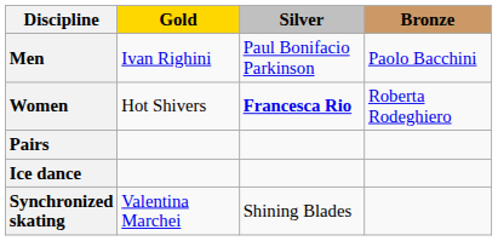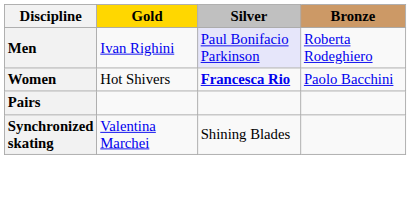Men | Silver: no background -> lavender background
Men | Bronze: Paolo Bacchini -> Roberta Rodeghiero
Women | Bronze: Roberta Rodeghiero -> Paolo Bacchini
- row: Ice dance
